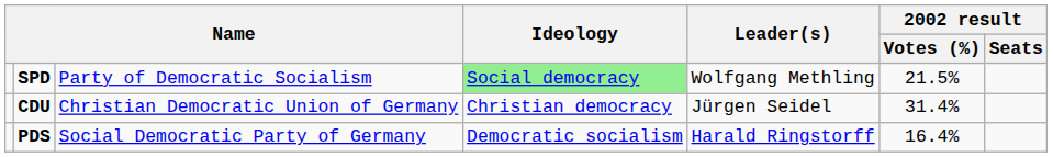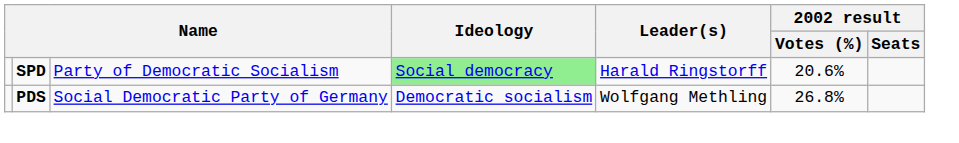SPD | Leader(s): Wolfgang Methling -> Harald Ringstorff
SPD | 2002 result / Votes (%): 21.5% -> 20.6%
- row: CDU | Christian Democratic Union of Germany | Christian democracy | Jürgen Seidel | 31.4%
PDS | Leader(s): Harald Ringstorff -> Wolfgang Methling
PDS | 2002 result / Votes (%): 16.4% -> 26.8%
